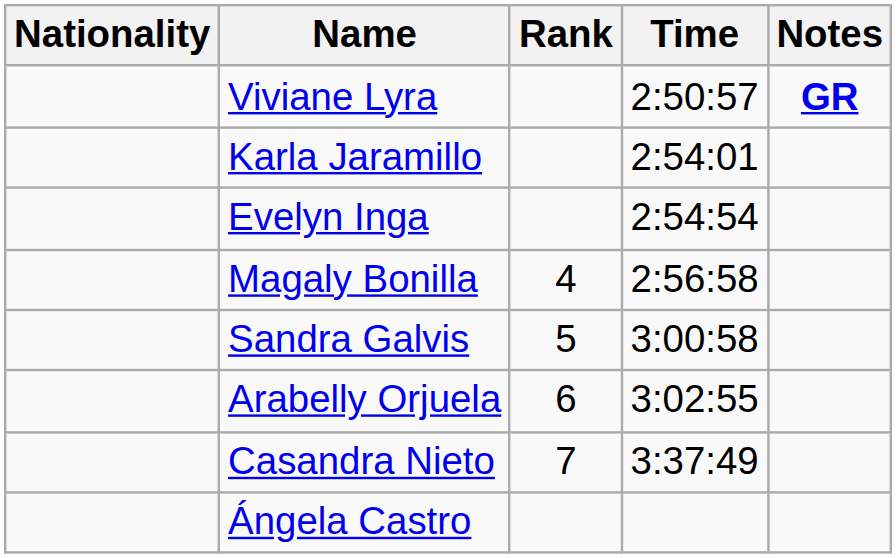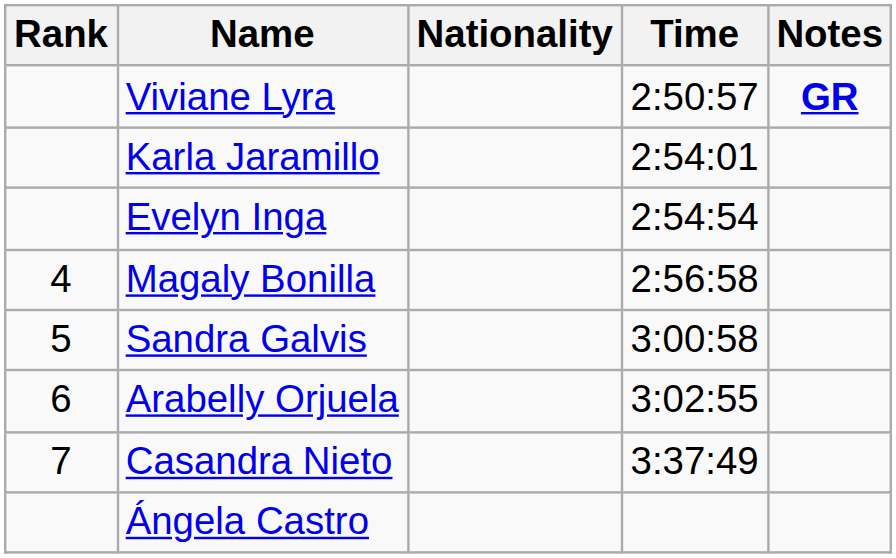columns swapped: Rank <-> Nationality
